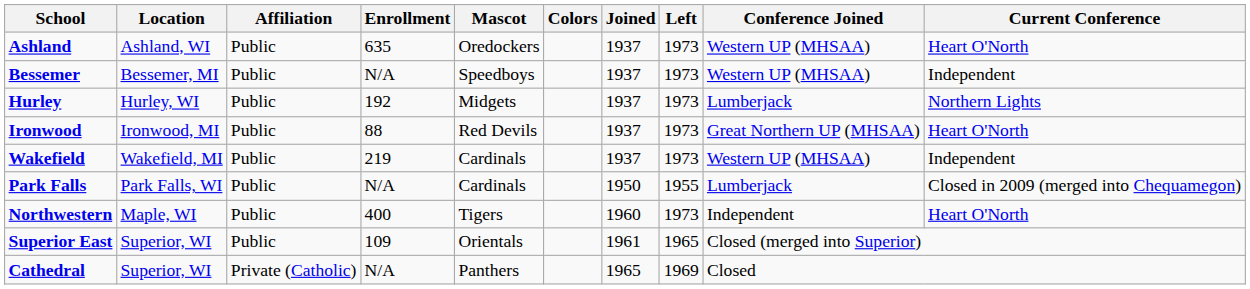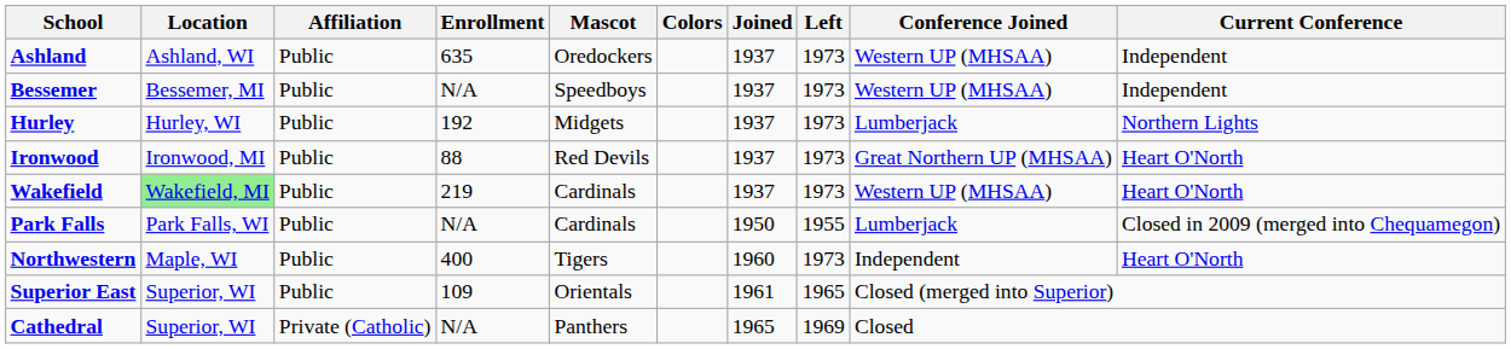Ashland | Current Conference: Heart O'North -> Independent
Wakefield | Location: no background -> lightgreen background
Wakefield | Current Conference: Independent -> Heart O'North
